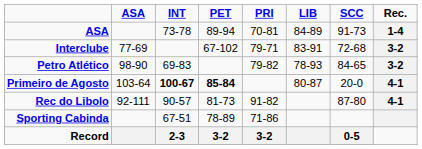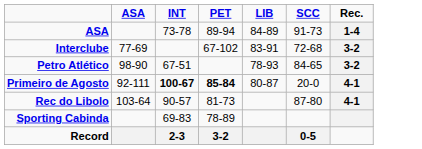- column: PRI | 70-81 | 79-71 | 79-82 | 91-82 | 71-86 | 3-2
Petro Atlético | INT: 69-83 -> 67-51
Primeiro de Agosto | ASA: 103-64 -> 92-111
Rec do Libolo | ASA: 92-111 -> 103-64
Sporting Cabinda | INT: 67-51 -> 69-83
